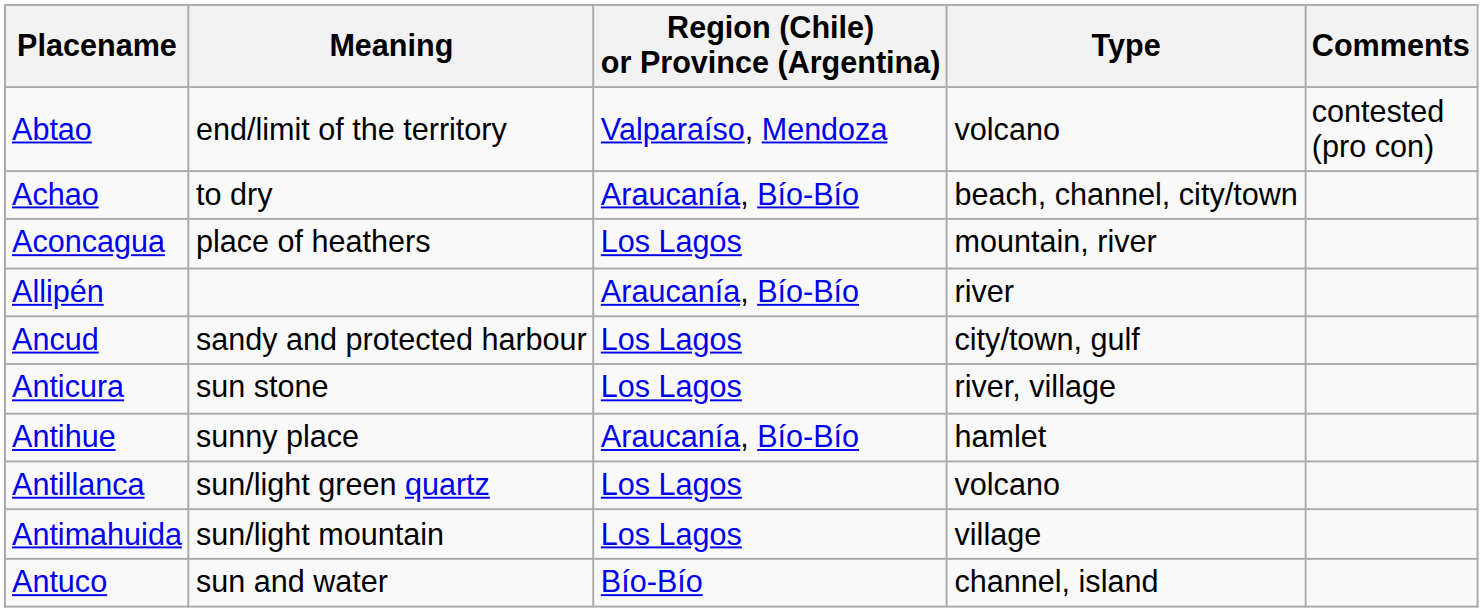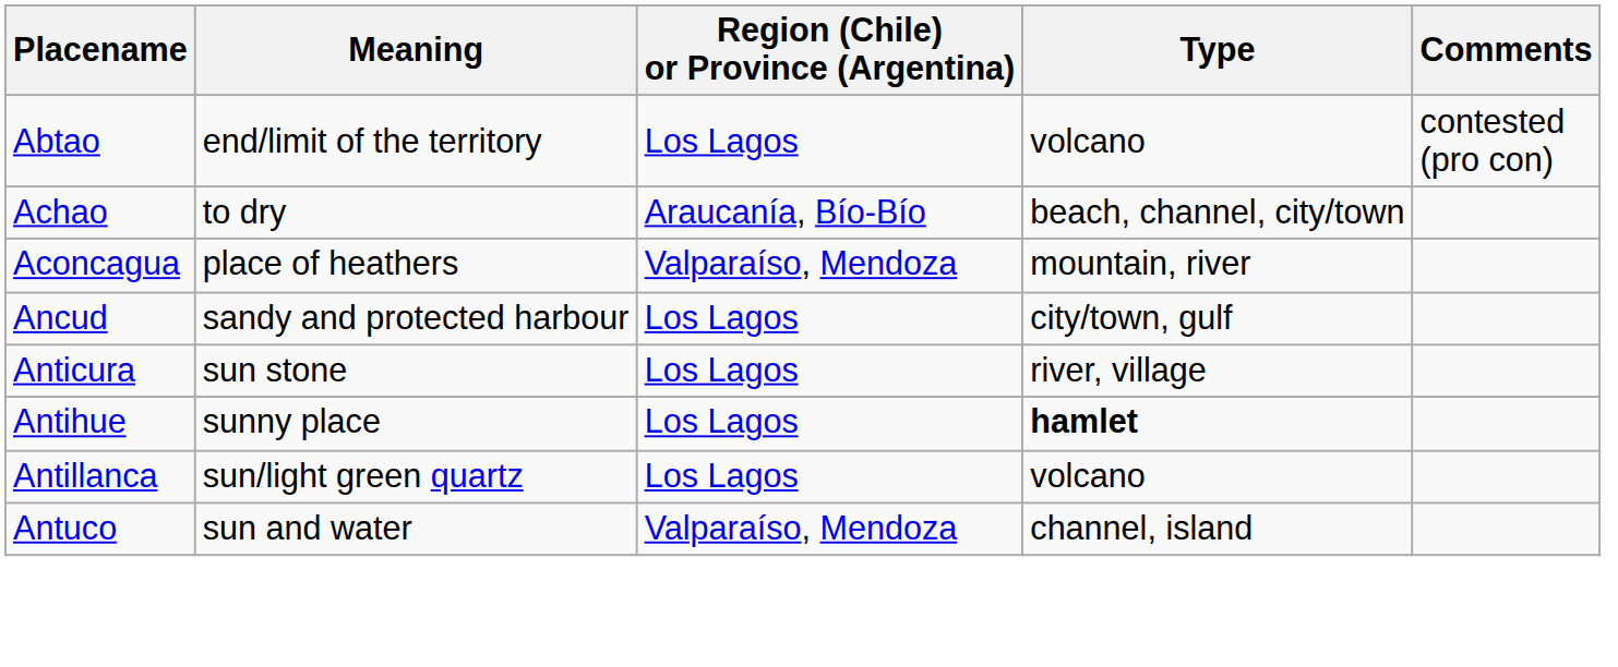Abtao | Region (Chile) or Province (Argentina): Valparaíso, Mendoza -> Los Lagos
Aconcagua | Region (Chile) or Province (Argentina): Los Lagos -> Valparaíso, Mendoza
- row: Allipén | Araucanía, Bío-Bío | river
Antihue | Region (Chile) or Province (Argentina): Araucanía, Bío-Bío -> Los Lagos
Antihue | Type: normal -> bold
- row: Antimahuida | sun/light mountain | Los Lagos | village
Antuco | Region (Chile) or Province (Argentina): Bío-Bío -> Valparaíso, Mendoza
